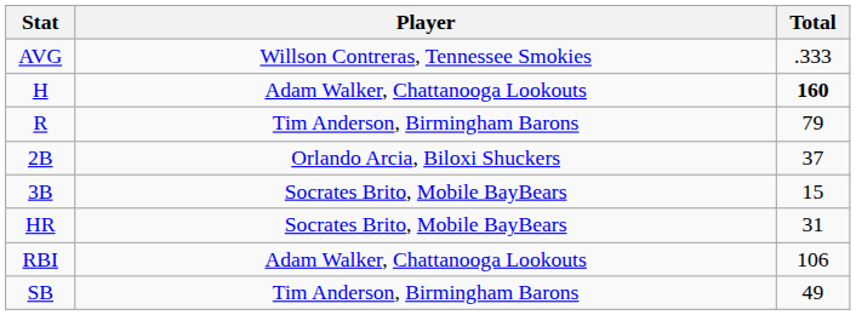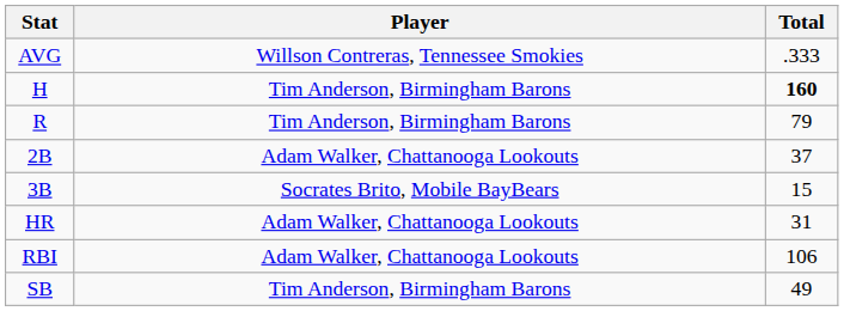H | Player: Adam Walker, Chattanooga Lookouts -> Tim Anderson, Birmingham Barons
2B | Player: Orlando Arcia, Biloxi Shuckers -> Adam Walker, Chattanooga Lookouts
HR | Player: Socrates Brito, Mobile BayBears -> Adam Walker, Chattanooga Lookouts
